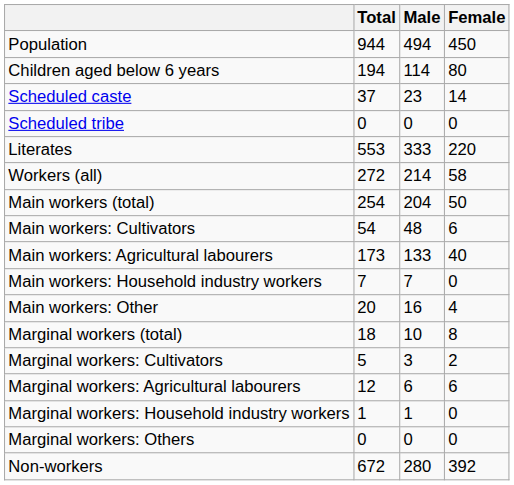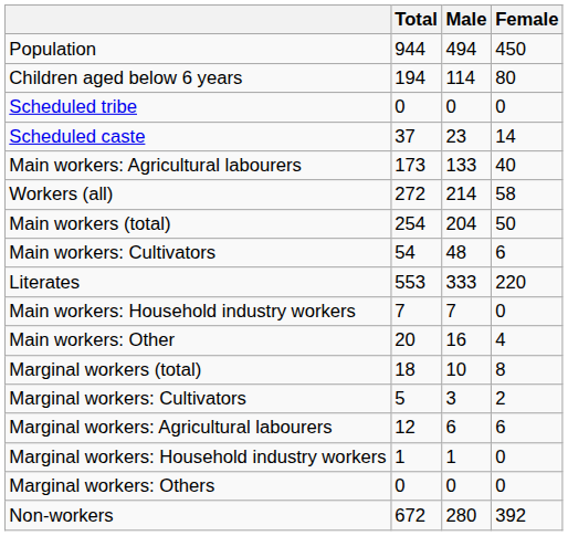rows swapped: Scheduled caste <-> Scheduled tribe
rows swapped: Literates <-> Main workers: Agricultural labourers
